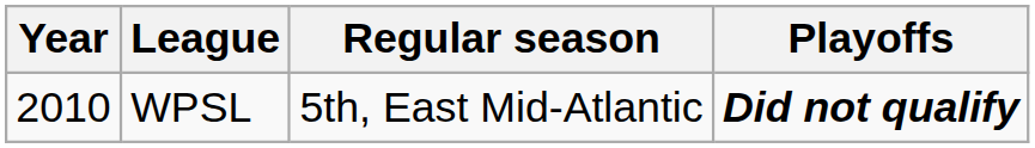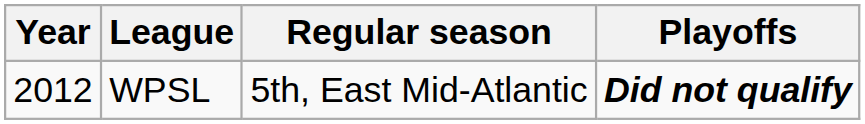WPSL | Year: 2010 -> 2012
